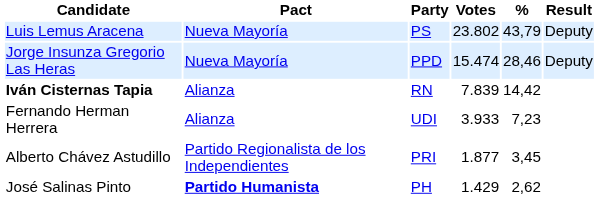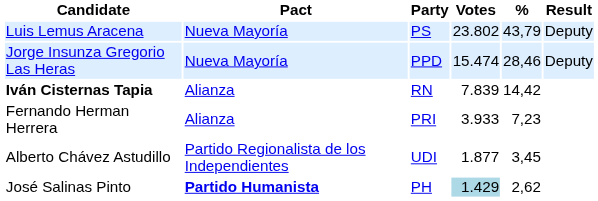Fernando Herman Herrera | Party: UDI -> PRI
Alberto Chávez Astudillo | Party: PRI -> UDI
José Salinas Pinto | Votes: no background -> lightblue background
